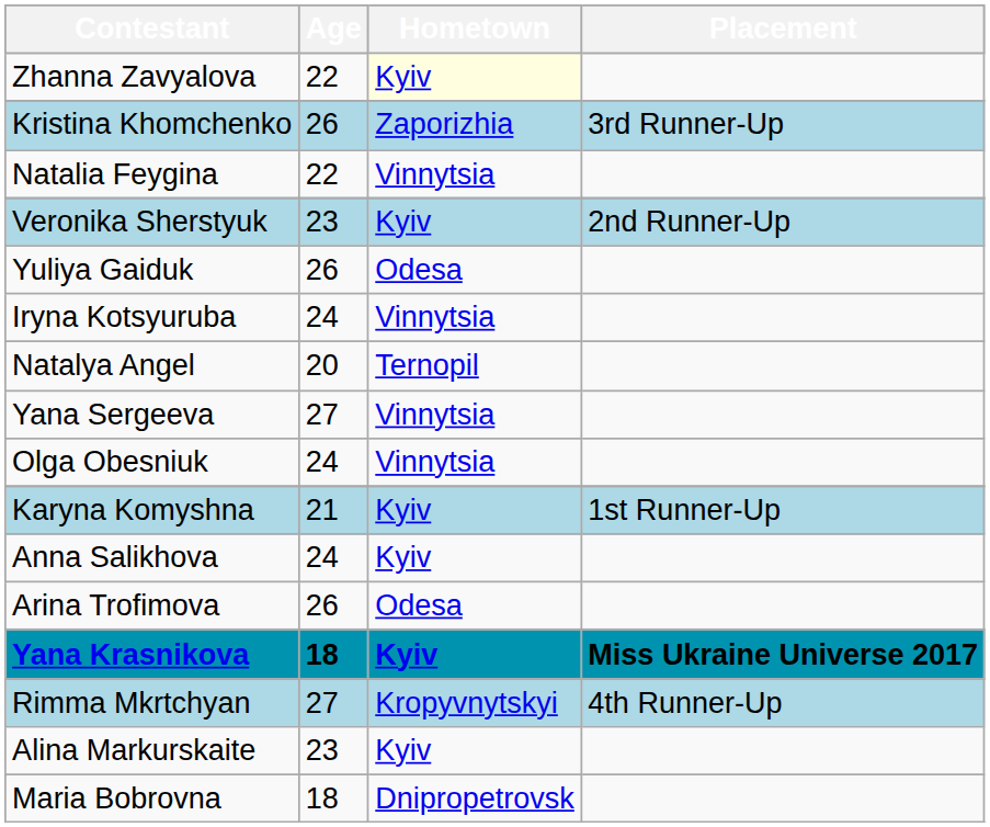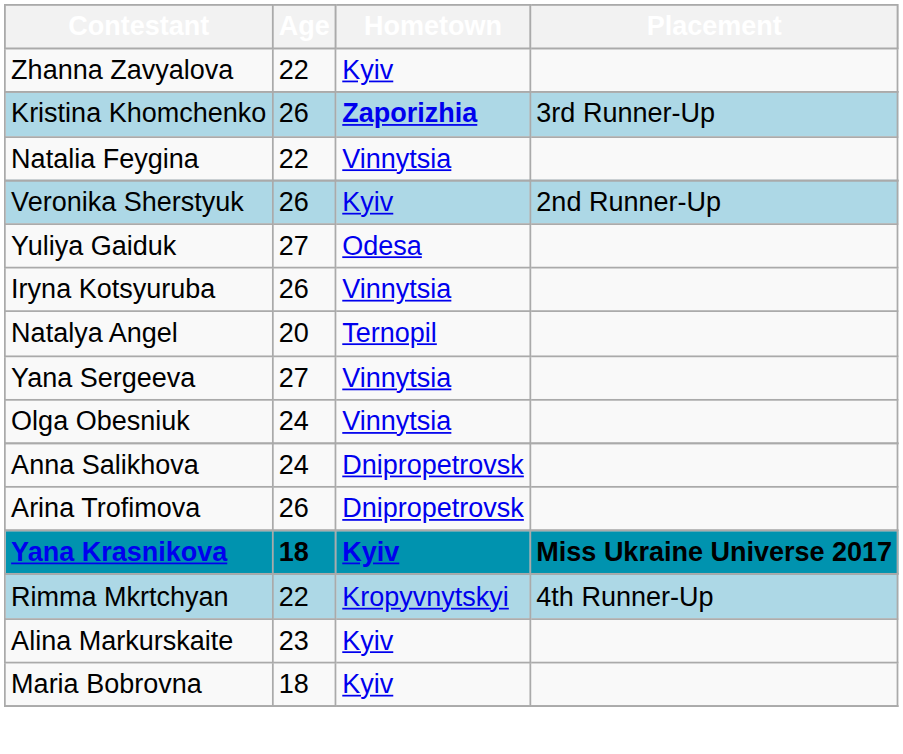Zhanna Zavyalova | Hometown: lightyellow background -> no background
Kristina Khomchenko | Hometown: normal -> bold
Veronika Sherstyuk | Age: 23 -> 26
Yuliya Gaiduk | Age: 26 -> 27
Iryna Kotsyuruba | Age: 24 -> 26
- row: Karyna Komyshna | 21 | Kyiv | 1st Runner-Up
Anna Salikhova | Hometown: Kyiv -> Dnipropetrovsk
Arina Trofimova | Hometown: Odesa -> Dnipropetrovsk
Rimma Mkrtchyan | Age: 27 -> 22
Maria Bobrovna | Hometown: Dnipropetrovsk -> Kyiv
